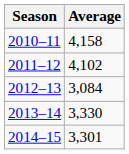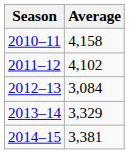2013–14 | Average: 3,330 -> 3,329
2014–15 | Average: 3,301 -> 3,381
